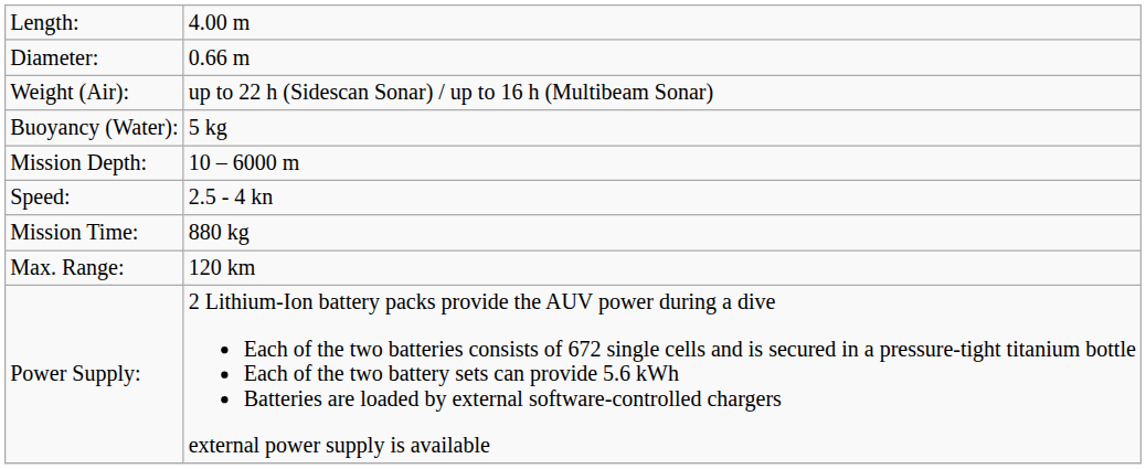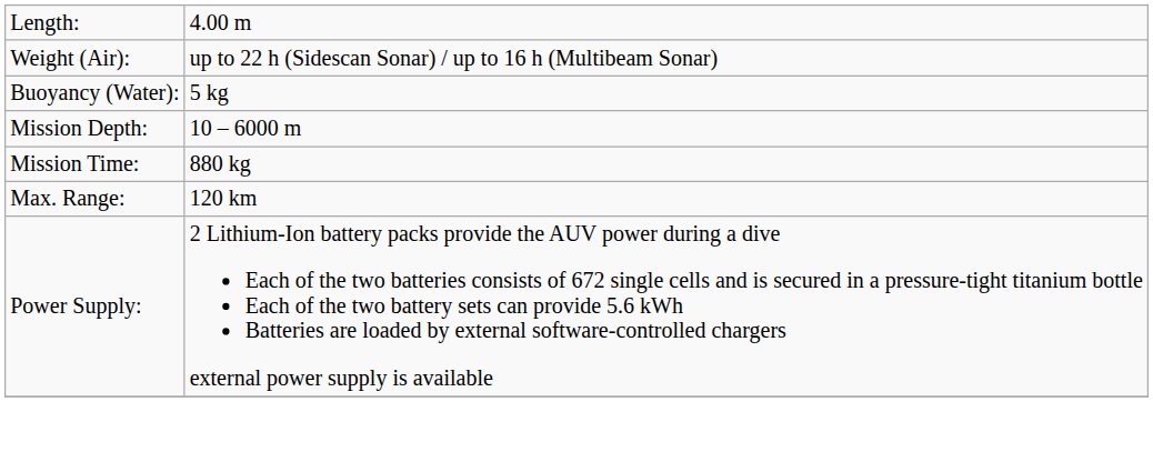- row: Diameter: | 0.66 m
- row: Speed: | 2.5 - 4 kn
